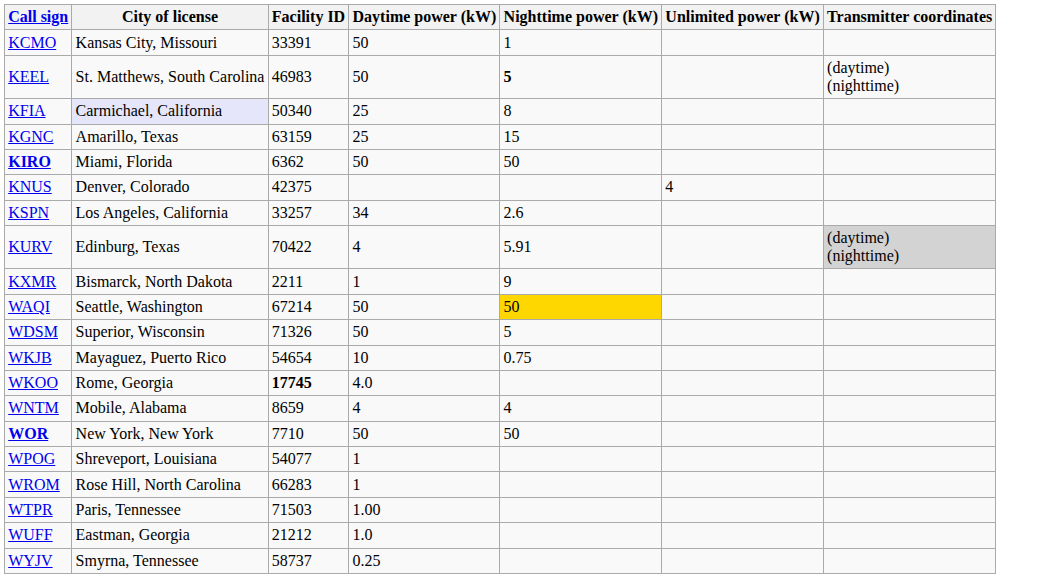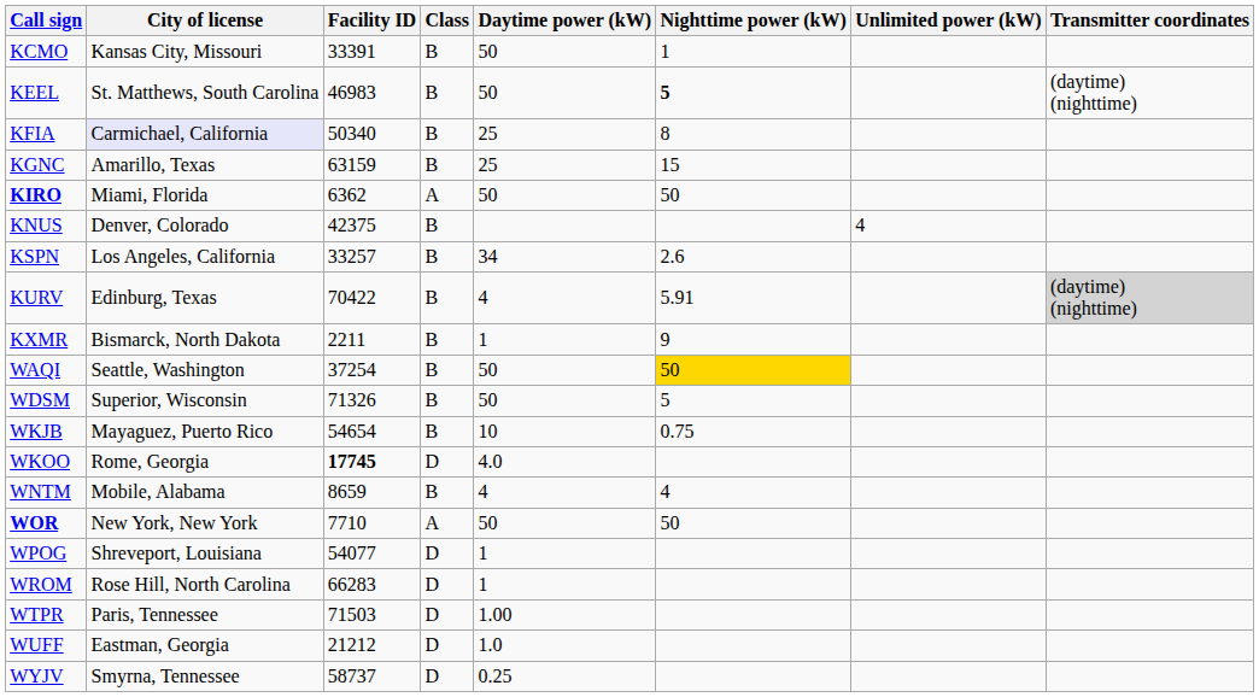+ column: Class | B | B | B | B | A | B | B | B | B | B | B | B | D | B | A | D | D | D | D | D
WAQI | Facility ID: 67214 -> 37254
